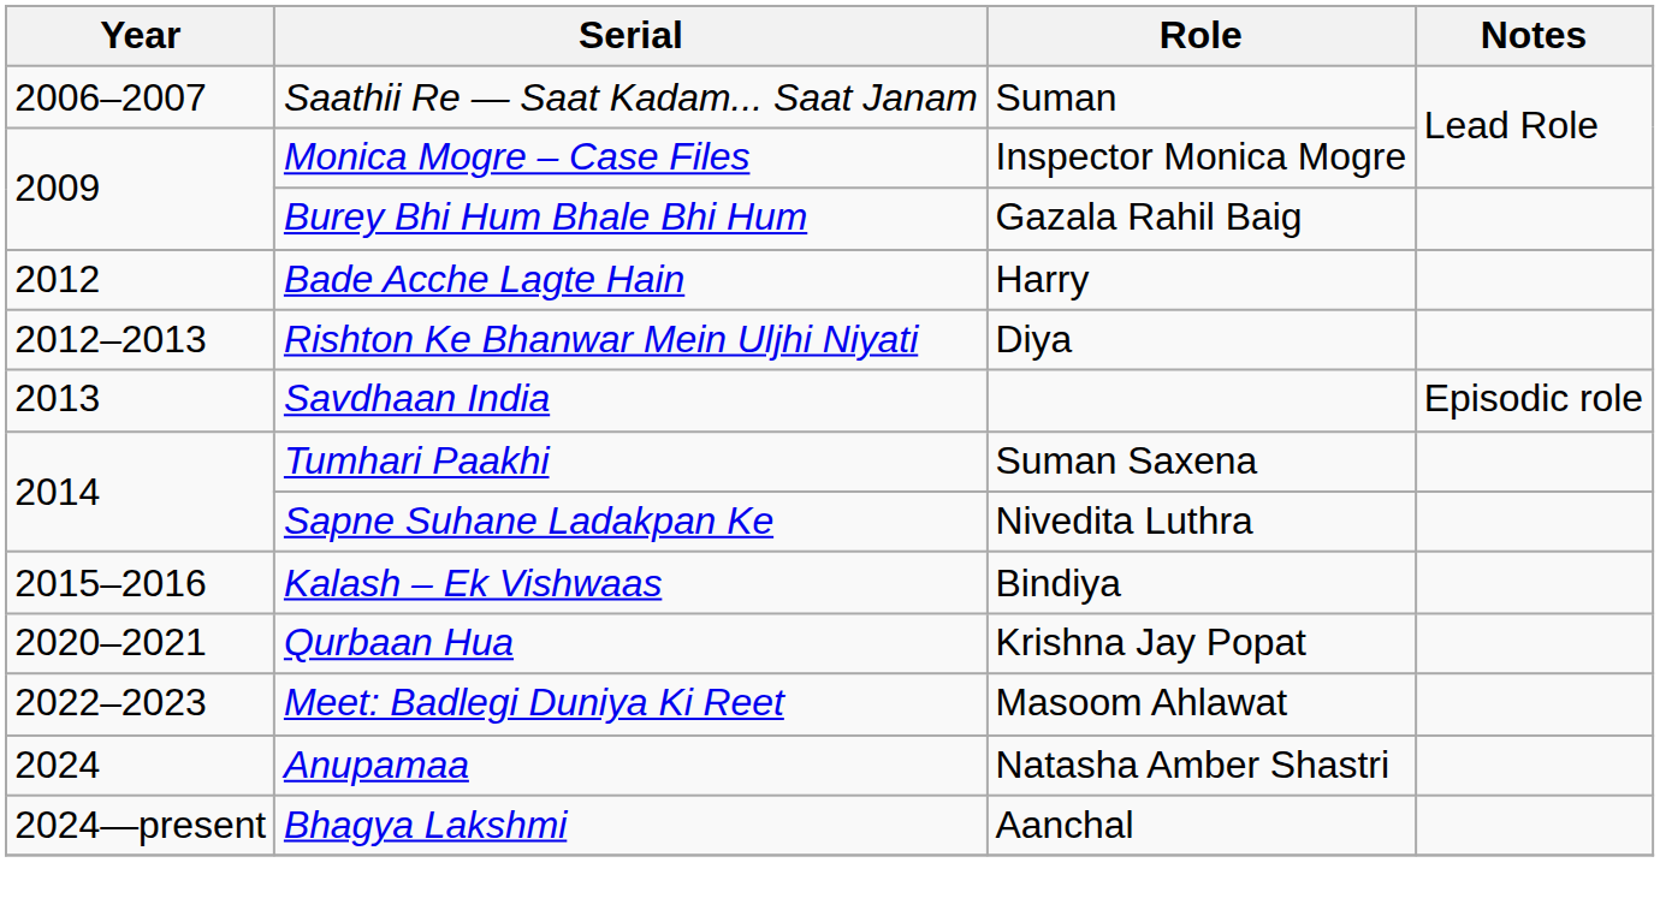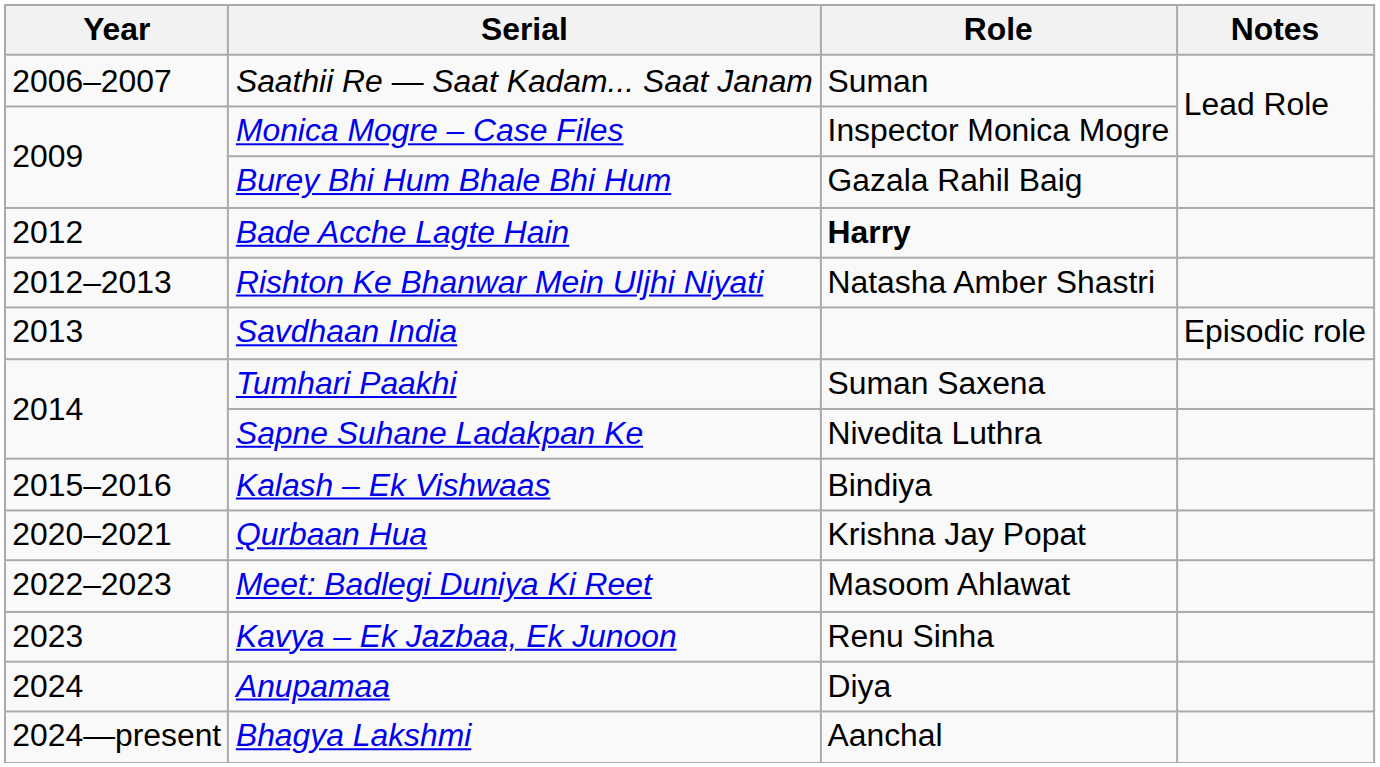Bade Acche Lagte Hain | Role: normal -> bold
Rishton Ke Bhanwar Mein Uljhi Niyati | Role: Diya -> Natasha Amber Shastri
+ row: 2023 | Kavya – Ek Jazbaa, Ek Junoon | Renu Sinha
Anupamaa | Role: Natasha Amber Shastri -> Diya
